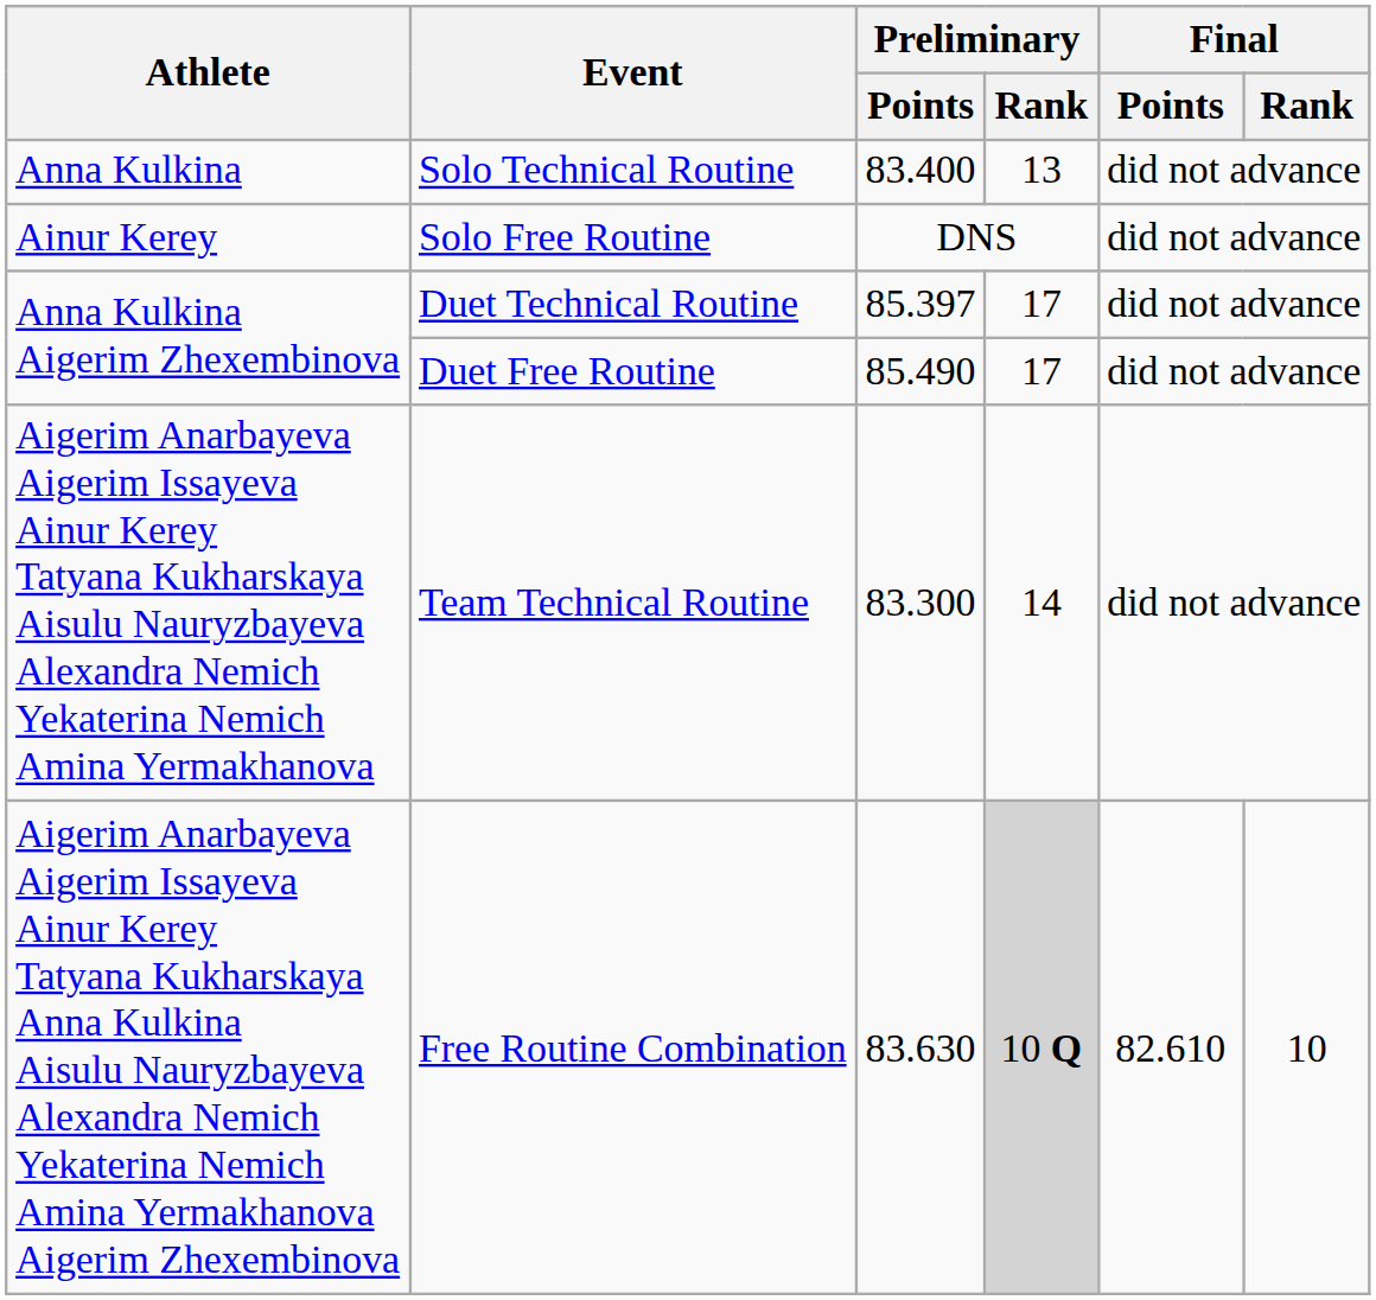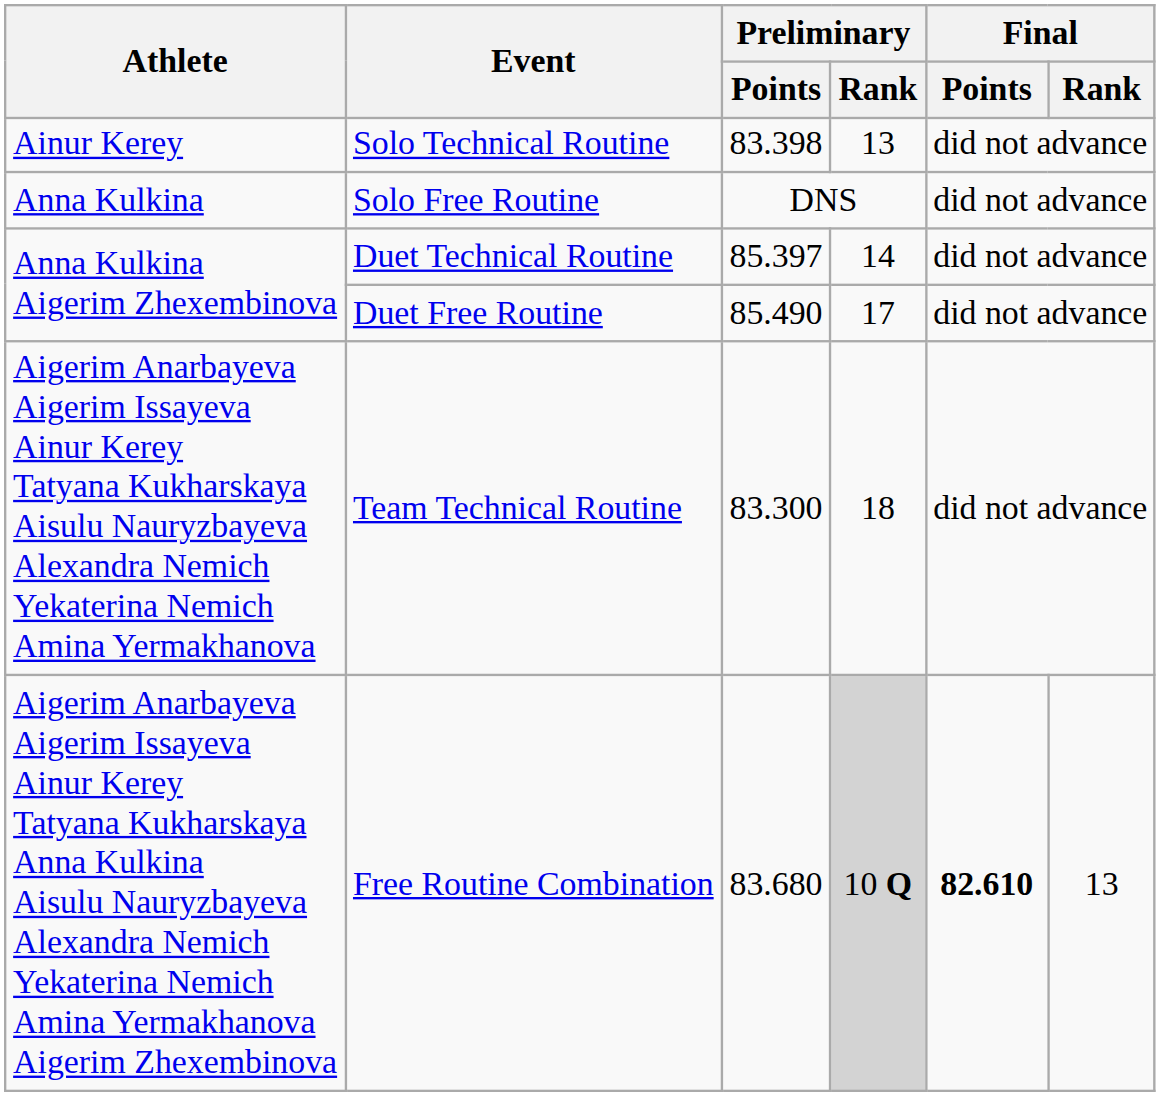Solo Technical Routine | Athlete: Anna Kulkina -> Ainur Kerey
Solo Technical Routine | Preliminary / Points: 83.400 -> 83.398
Solo Free Routine | Athlete: Ainur Kerey -> Anna Kulkina
Duet Technical Routine | Preliminary / Rank: 17 -> 14
Team Technical Routine | Preliminary / Rank: 14 -> 18
Free Routine Combination | Preliminary / Points: 83.630 -> 83.680
Free Routine Combination | Final / Points: normal -> bold
Free Routine Combination | Final / Rank: 10 -> 13
